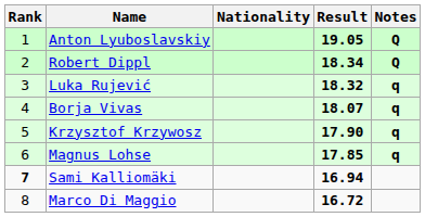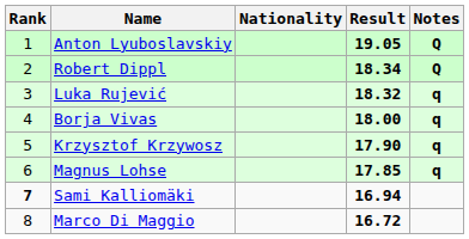Borja Vivas | Result: 18.07 -> 18.00
